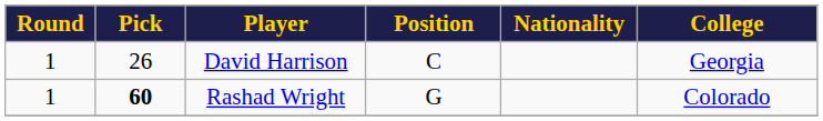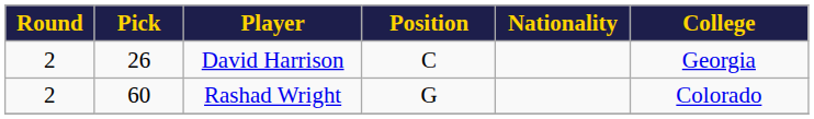David Harrison | Round: 1 -> 2
Rashad Wright | Round: 1 -> 2
Rashad Wright | Pick: bold -> normal
